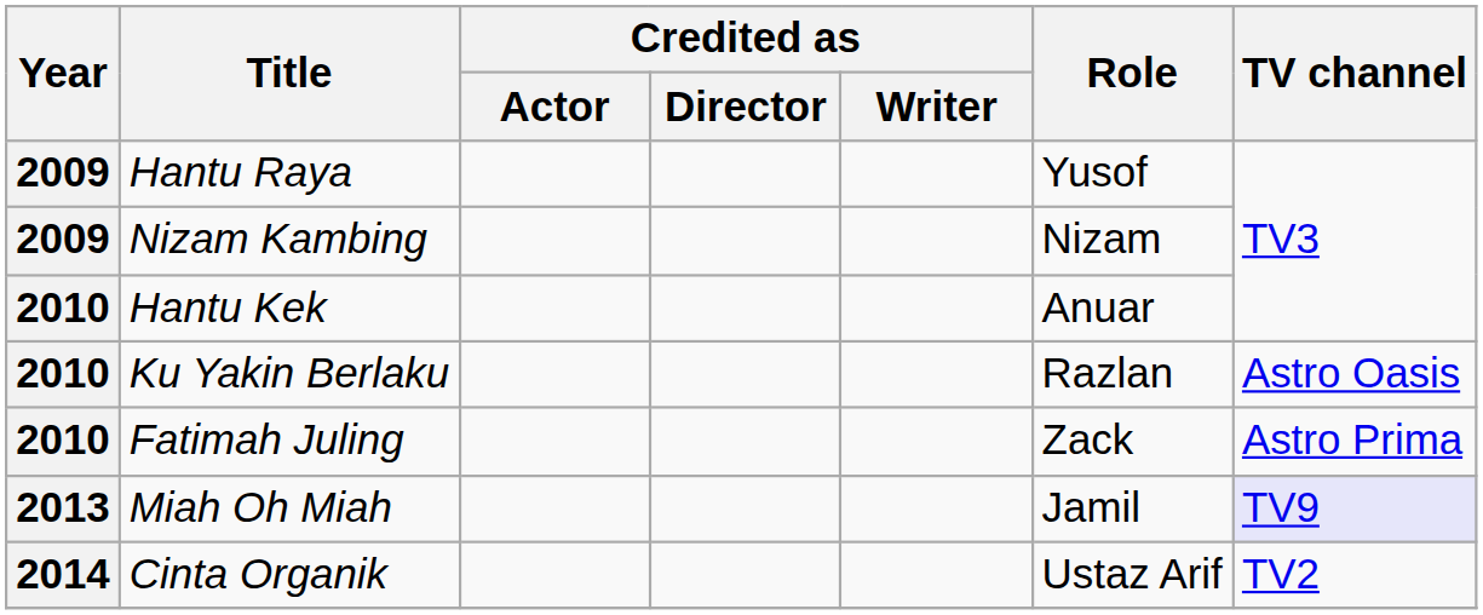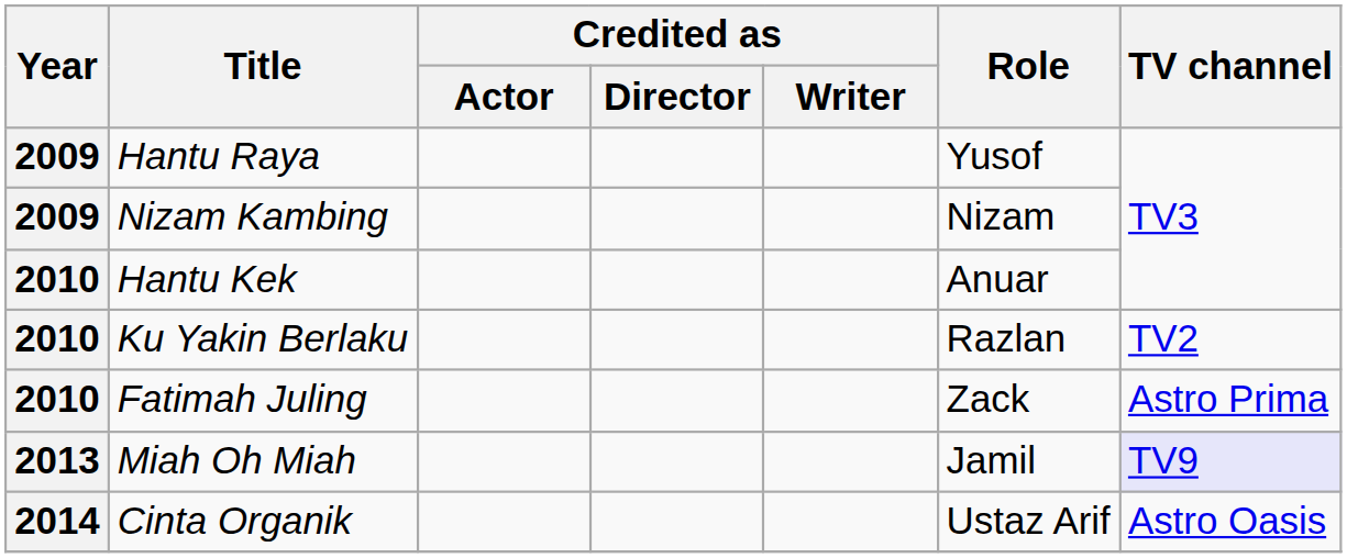Ku Yakin Berlaku | TV channel: Astro Oasis -> TV2
Cinta Organik | TV channel: TV2 -> Astro Oasis
